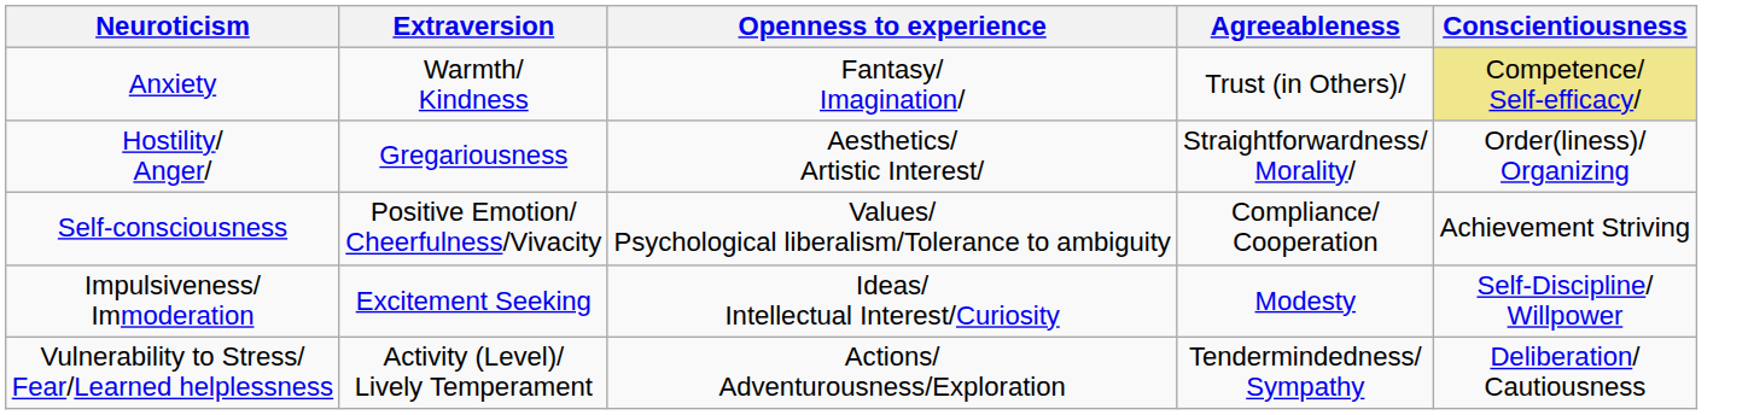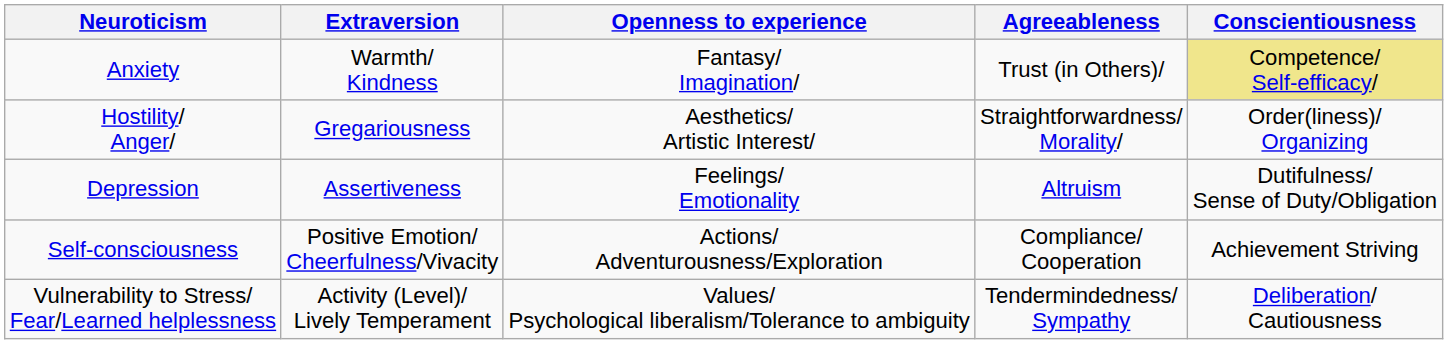+ row: Depression | Assertiveness | Feelings/ Emotionality | Altruism | Dutifulness/ Sense of Duty/Obligation
Self-consciousness | Openness to experience: Values/ Psychological liberalism/Tolerance to ambiguity -> Actions/ Adventurousness/Exploration
- row: Impulsiveness/ Immoderation | Excitement Seeking | Ideas/ Intellectual Interest/Curiosity | Modesty | Self-Discipline/ Willpower
Vulnerability to Stress/ Fear/Learned helplessness | Openness to experience: Actions/ Adventurousness/Exploration -> Values/ Psychological liberalism/Tolerance to ambiguity
